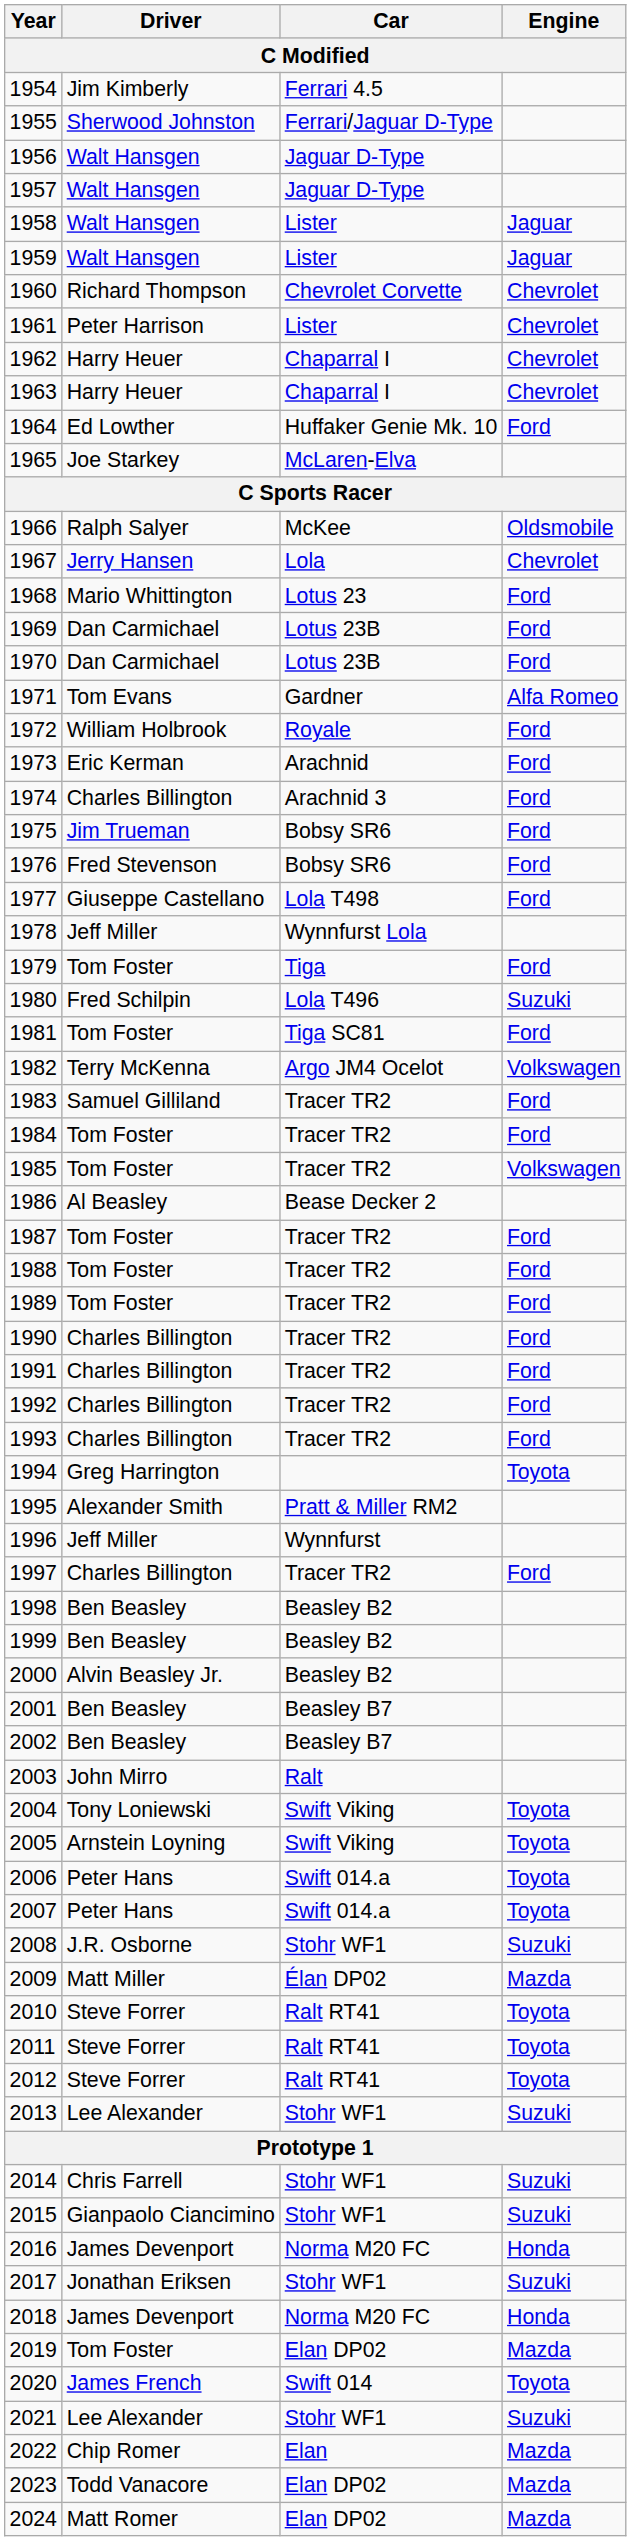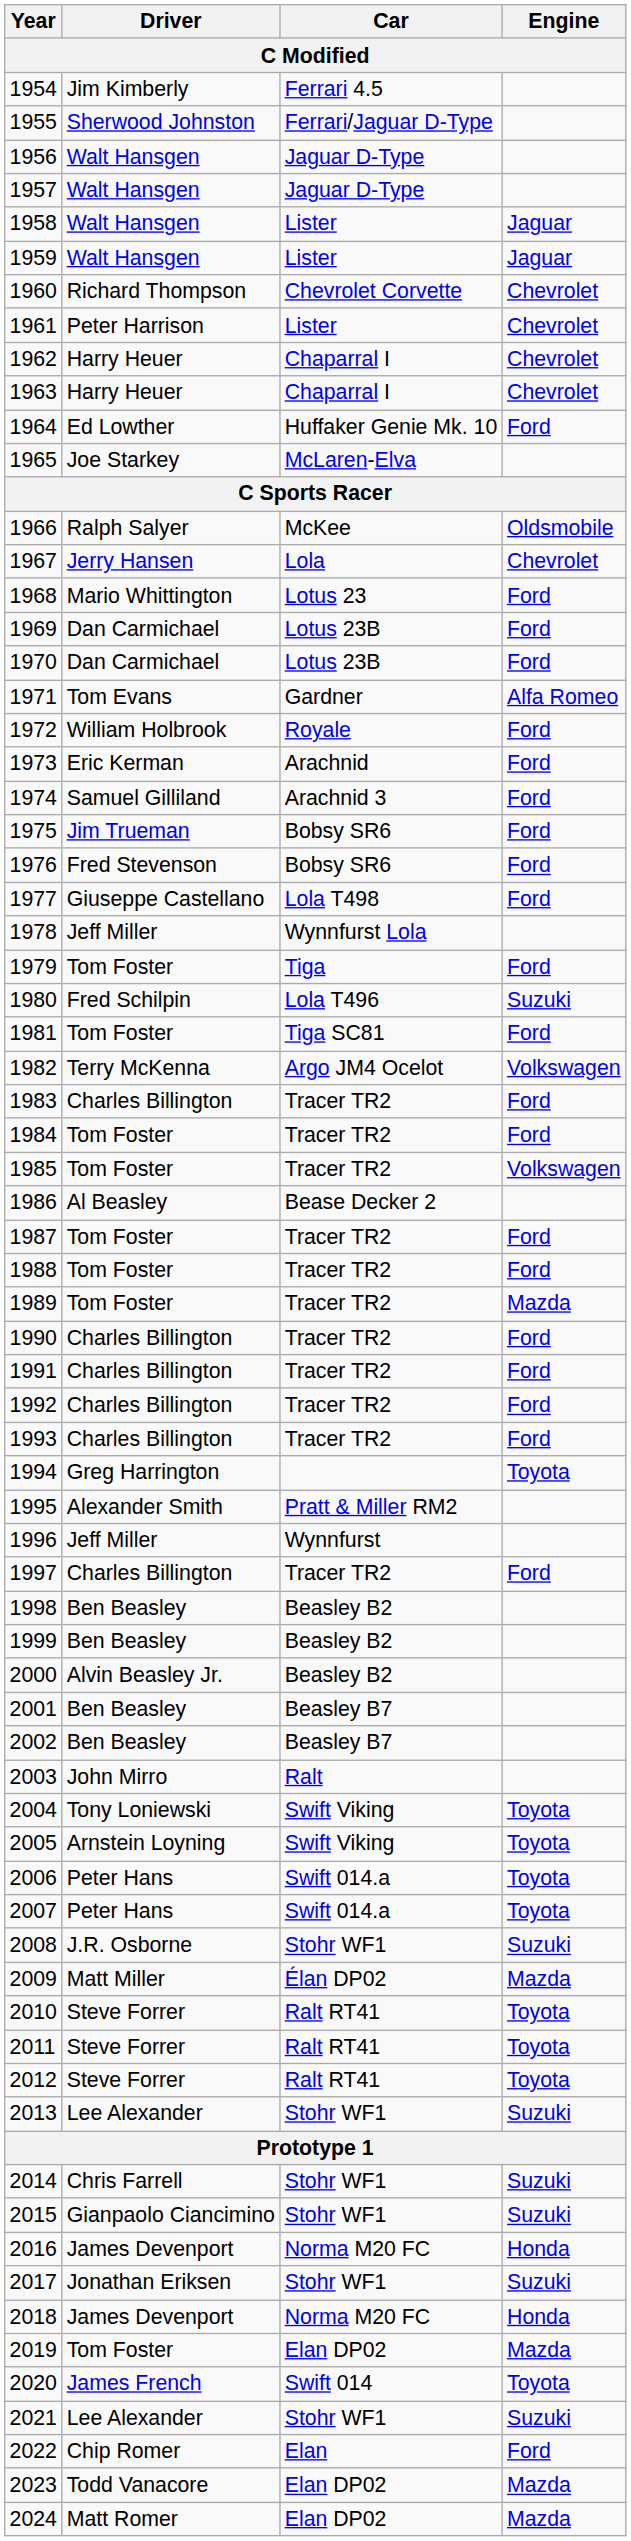1974 | Driver: Charles Billington -> Samuel Gilliland
1983 | Driver: Samuel Gilliland -> Charles Billington
1989 | Engine: Ford -> Mazda
2022 | Engine: Mazda -> Ford
